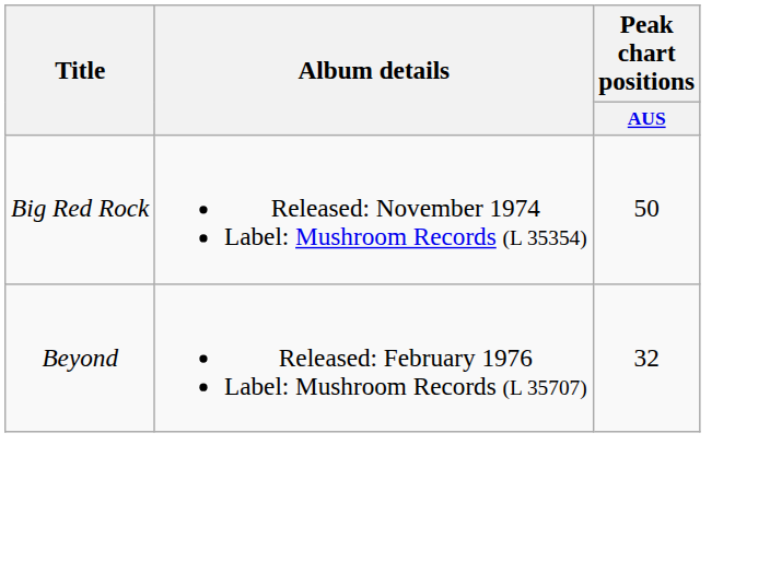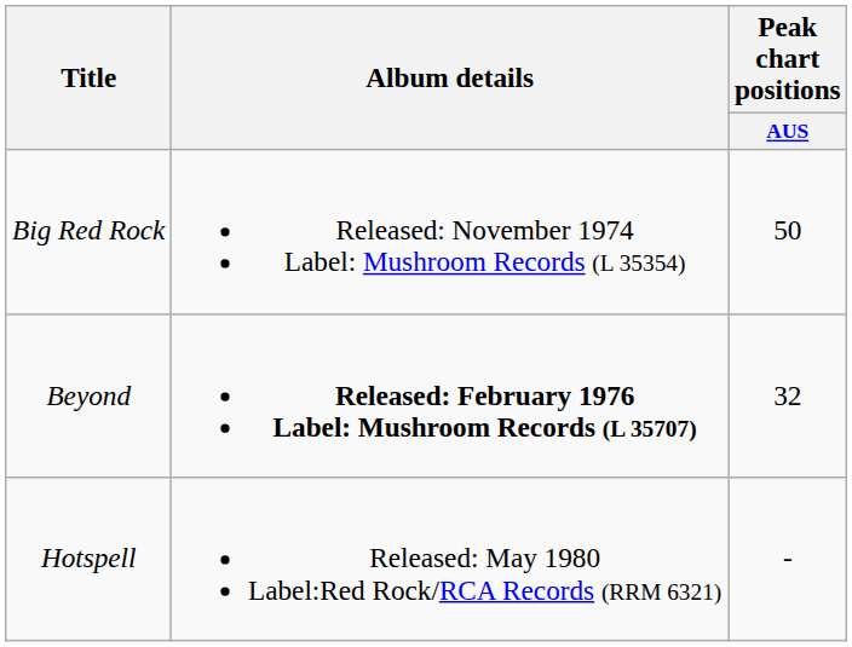Beyond | Album details: normal -> bold
+ row: Hotspell | Released: May 1980 Label:Red Rock/RCA Records (RRM 6321) | -
